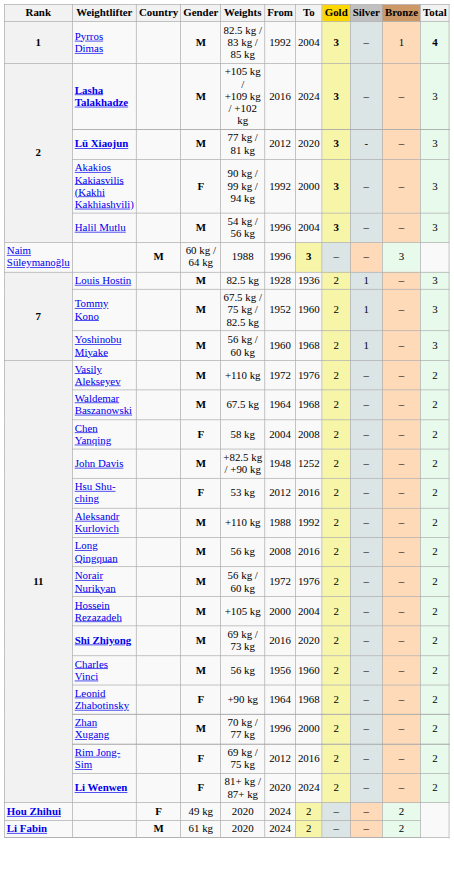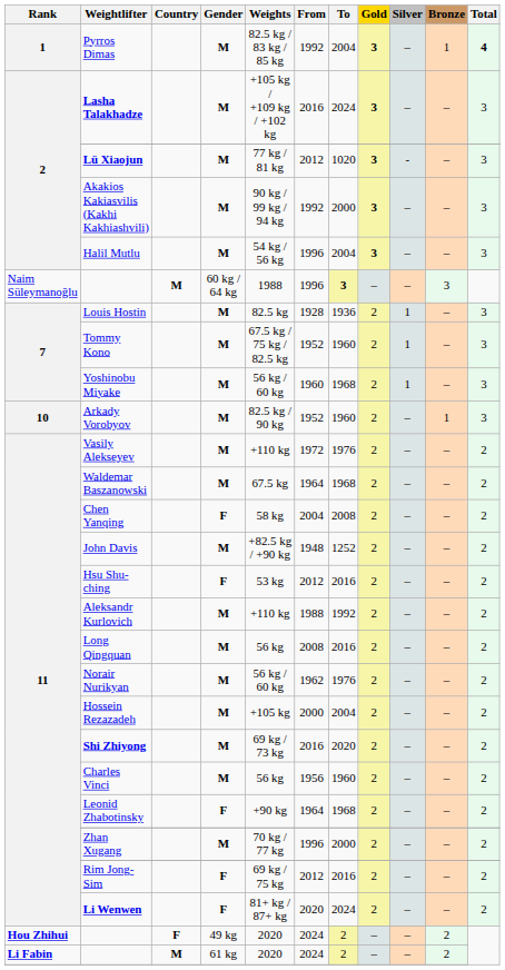Lü Xiaojun | To: 2020 -> 1020
Akakios Kakiasvilis (Kakhi Kakhiashvili) | Gender: F -> M
+ row: 10 | Arkady Vorobyov | M | 82.5 kg / 90 kg | 1952 | 1960 | 2 | – | 1 | 3
Norair Nurikyan | From: 1972 -> 1962
